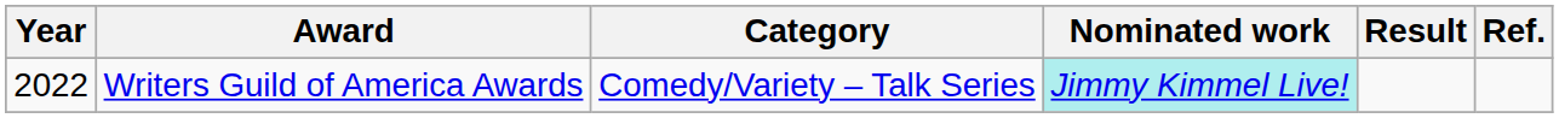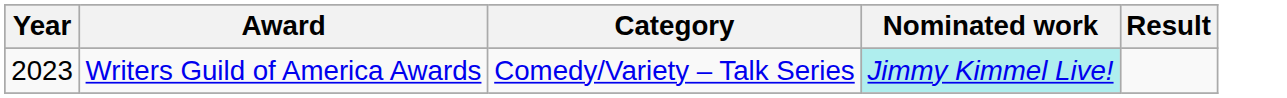- column: Ref.
Writers Guild of America Awards | Year: 2022 -> 2023
